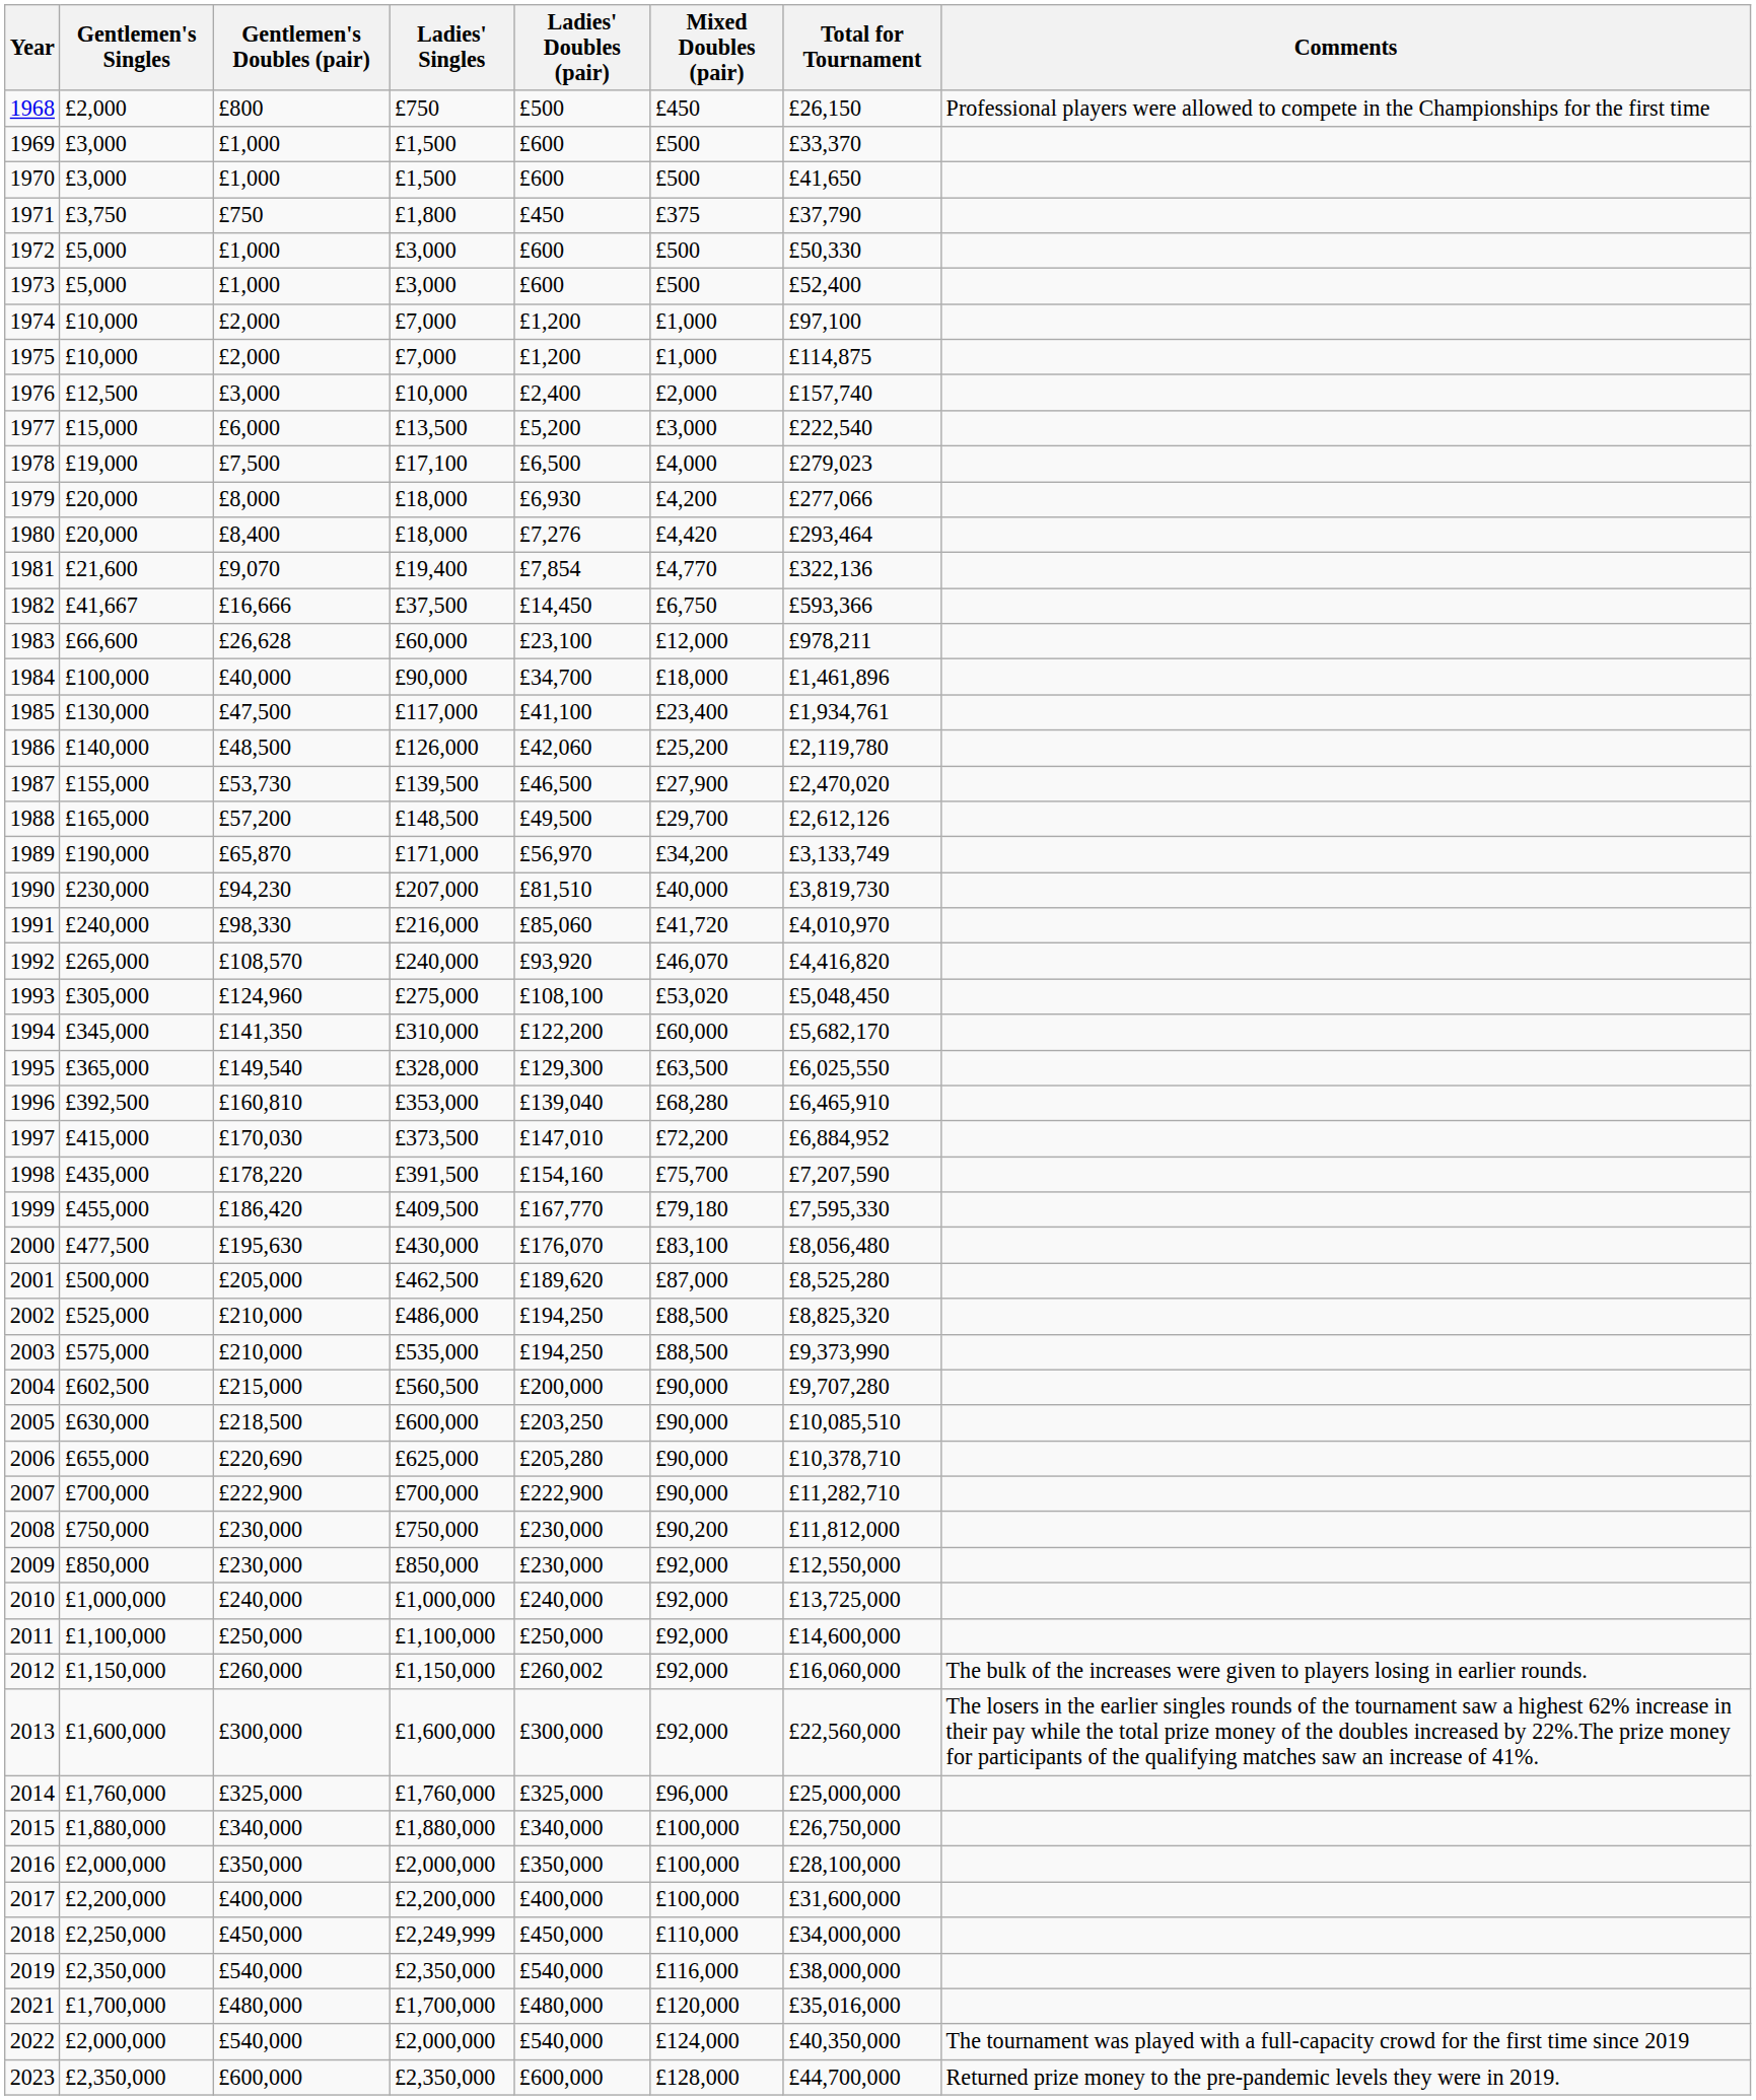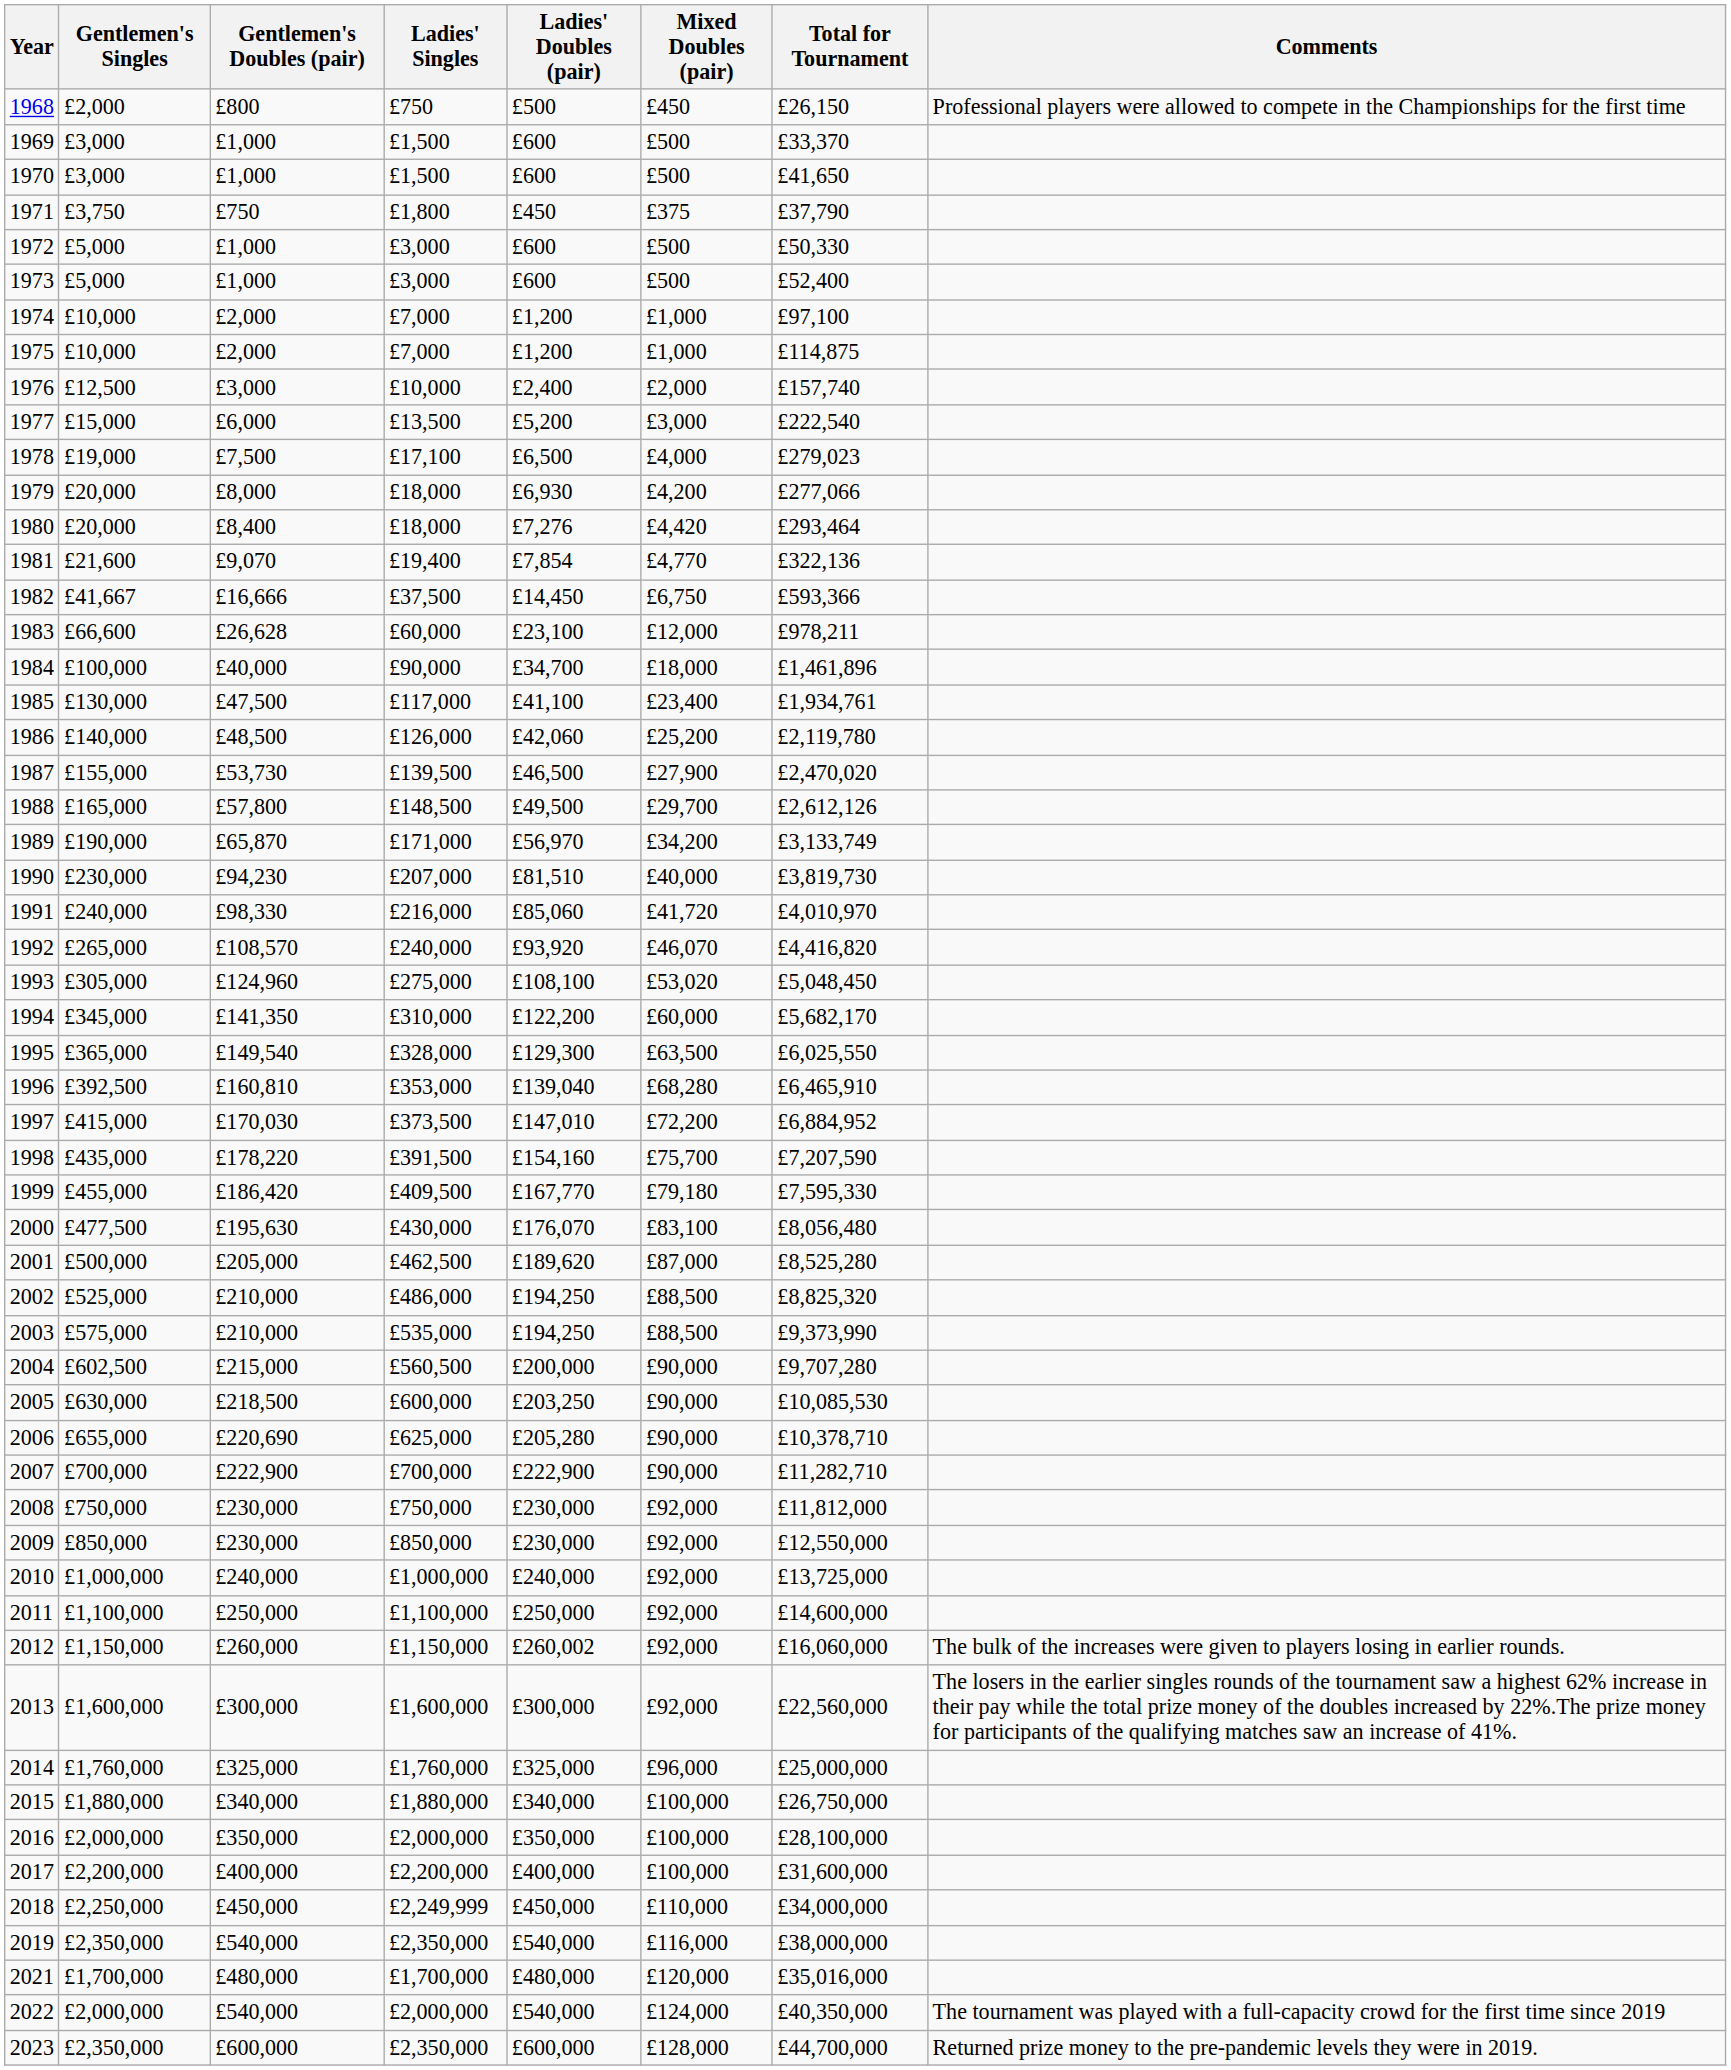1988 | Gentlemen's Doubles (pair): £57,200 -> £57,800
2005 | Total for Tournament: £10,085,510 -> £10,085,530
2008 | Mixed Doubles (pair): £90,200 -> £92,000
